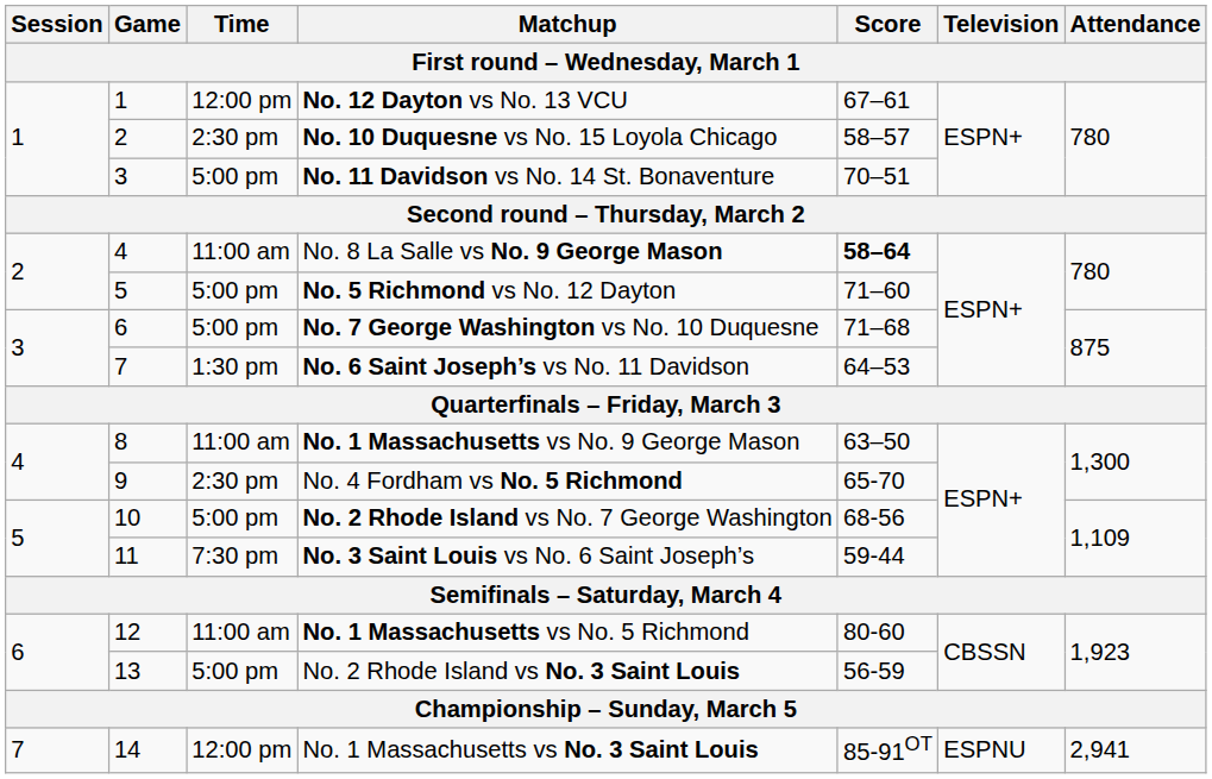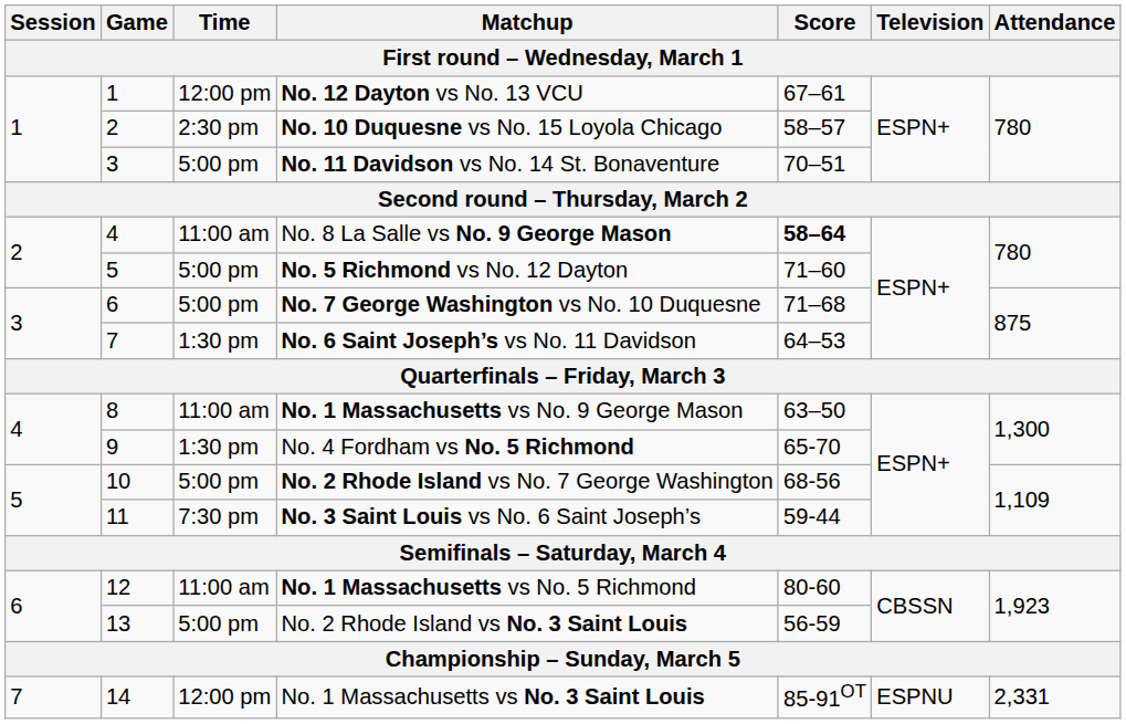No. 4 Fordham vs No. 5 Richmond | Time: 2:30 pm -> 1:30 pm
No. 1 Massachusetts vs No. 3 Saint Louis | Attendance: 2,941 -> 2,331
